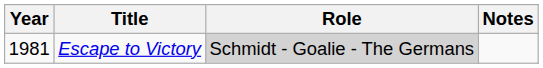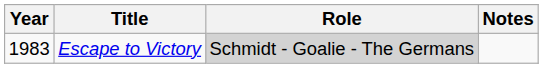Escape to Victory | Year: 1981 -> 1983
